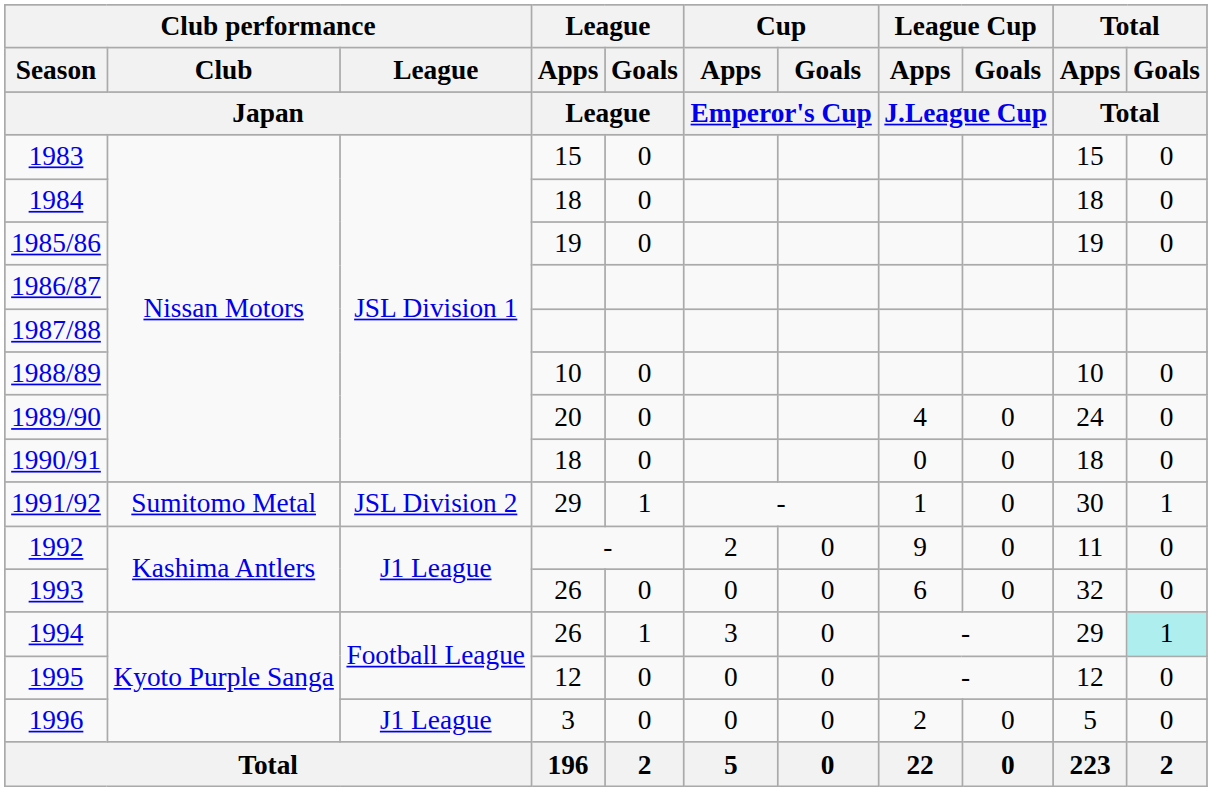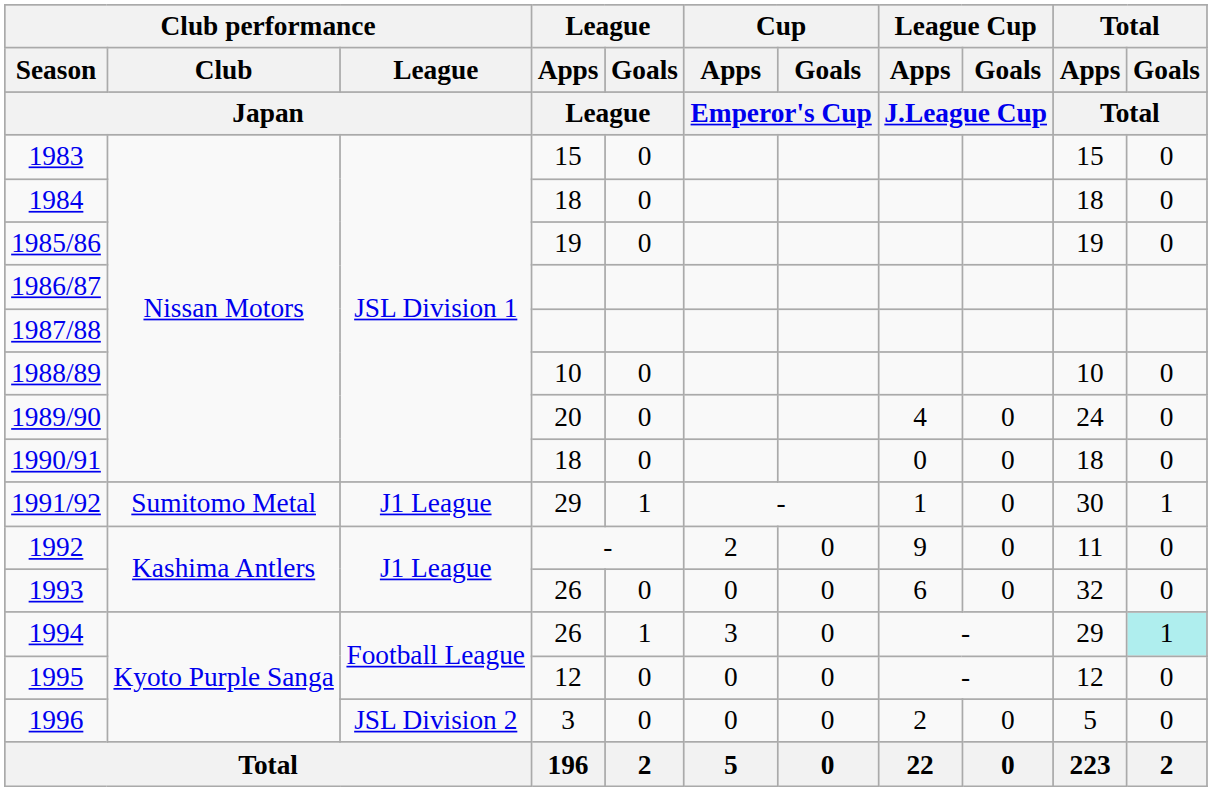1991/92 | Club performance / League / Japan: JSL Division 2 -> J1 League
1996 | Club performance / League / Japan: J1 League -> JSL Division 2
